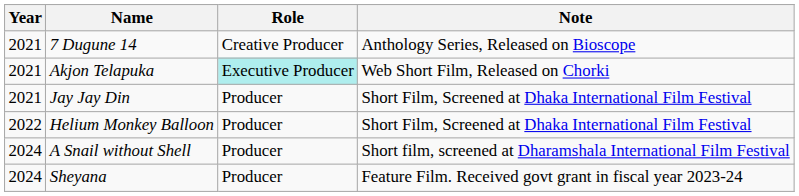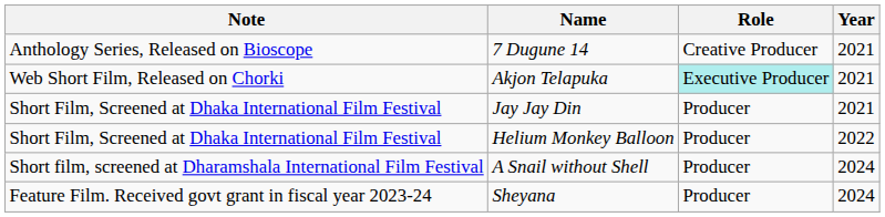columns swapped: Year <-> Note
